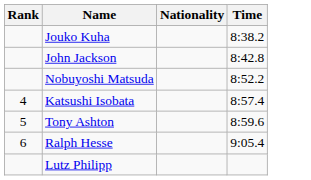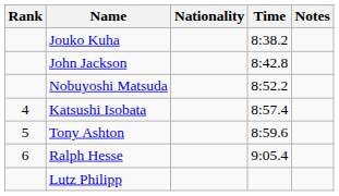+ column: Notes
